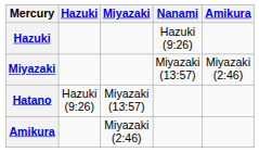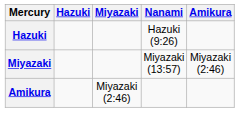- row: Hatano | Hazuki (9:26) | Miyazaki (13:57)
